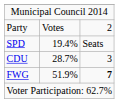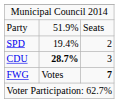Party | column 2: Votes -> 51.9%
Party | column 3: 2 -> Seats
SPD | column 3: Seats -> 2
CDU | column 2: normal -> bold
FWG | column 2: 51.9% -> Votes
